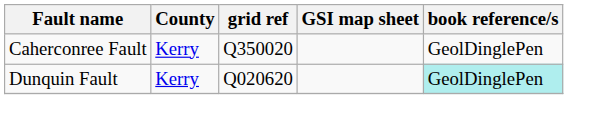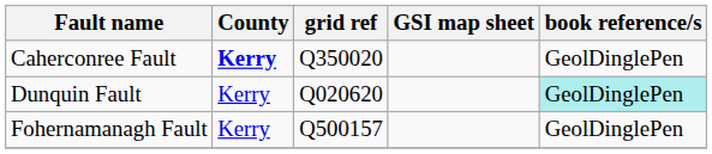Caherconree Fault | County: normal -> bold
+ row: Fohernamanagh Fault | Kerry | Q500157 | GeolDinglePen
